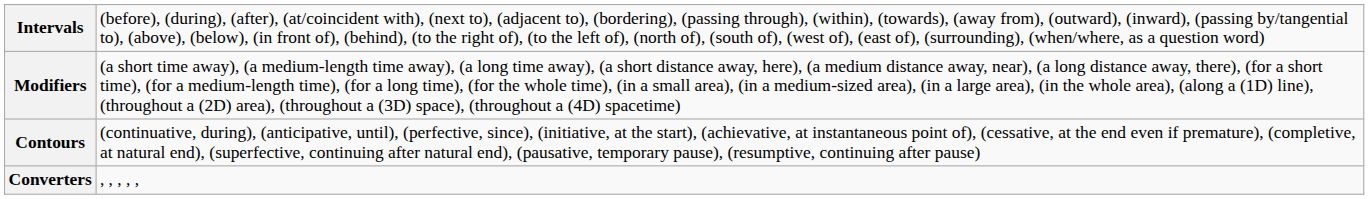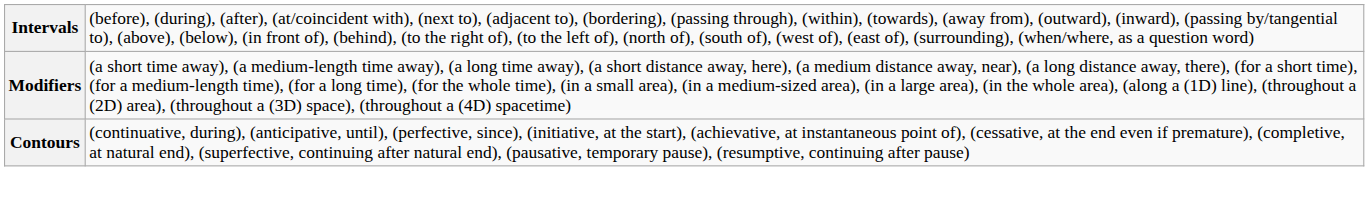- row: Converters | , , , , ,
